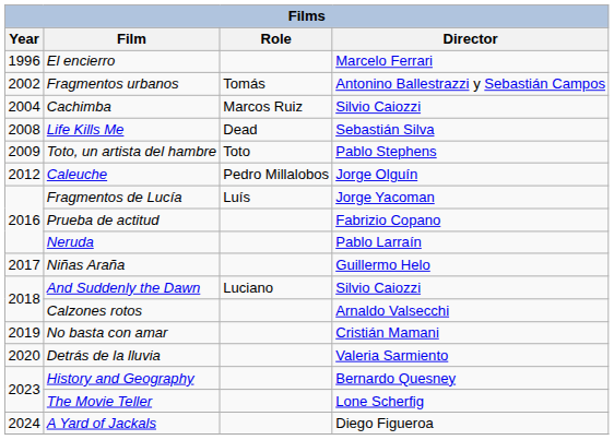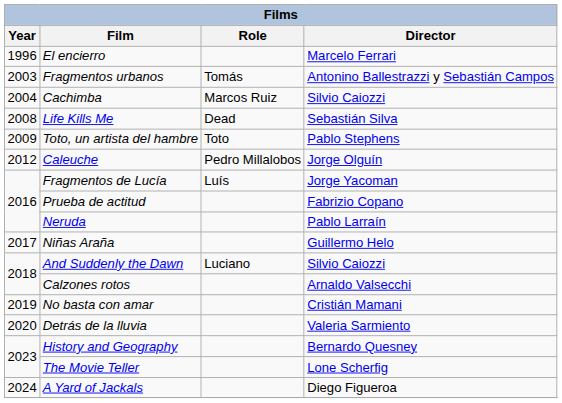Fragmentos urbanos | Year: 2002 -> 2003
